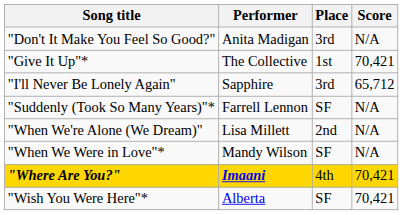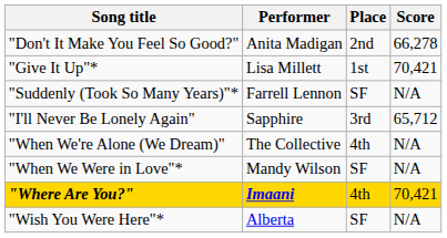"Don't It Make You Feel So Good?" | Place: 3rd -> 2nd
"Don't It Make You Feel So Good?" | Score: N/A -> 66,278
"Give It Up"* | Performer: The Collective -> Lisa Millett
rows swapped: "I'll Never Be Lonely Again" <-> "Suddenly (Took So Many Years)"*
"When We're Alone (We Dream)" | Performer: Lisa Millett -> The Collective
"When We're Alone (We Dream)" | Place: 2nd -> 4th
"Wish You Were Here"* | Score: 70,421 -> N/A
